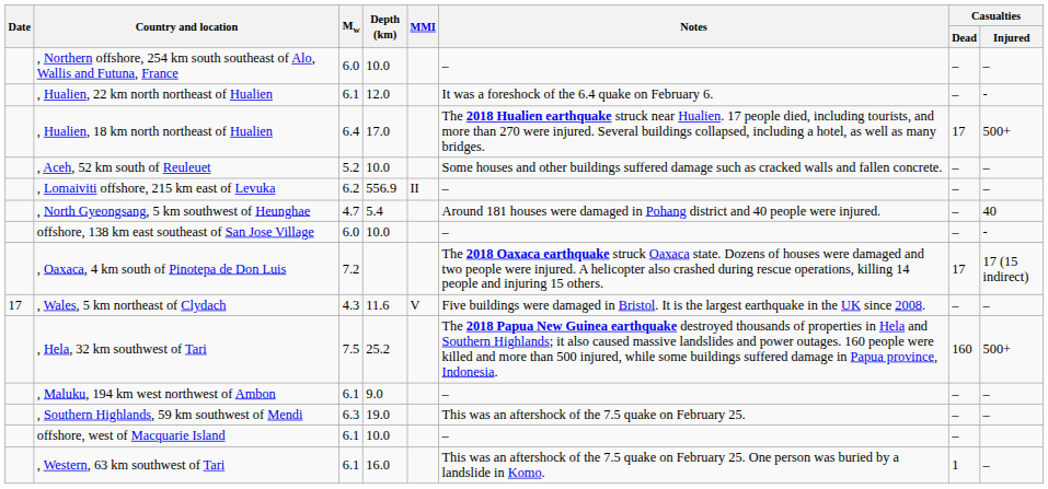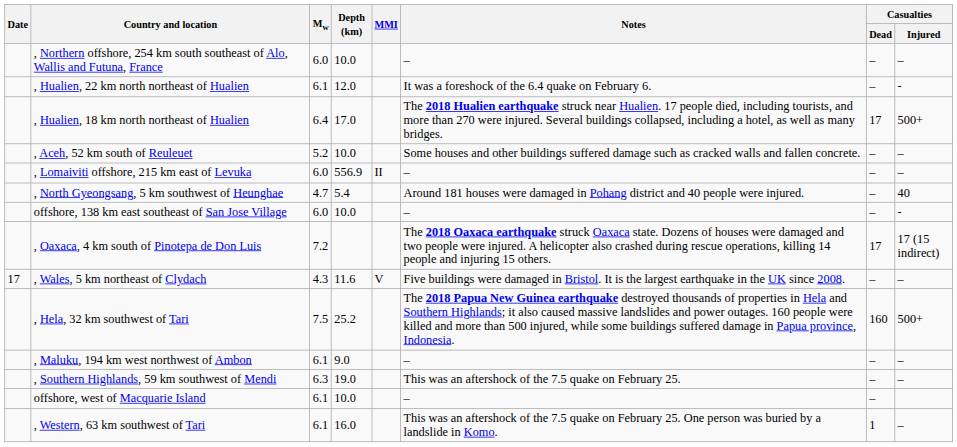, Lomaiviti offshore, 215 km east of Levuka | Mw: 6.2 -> 6.0
